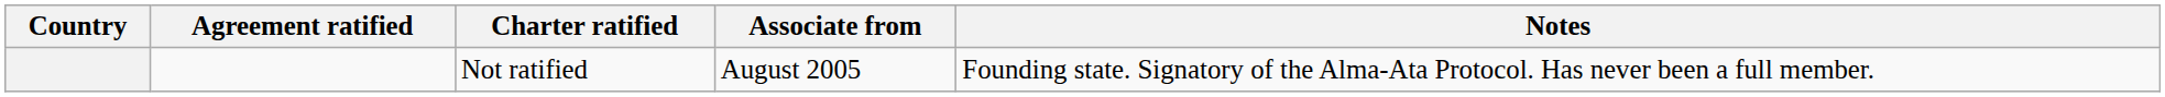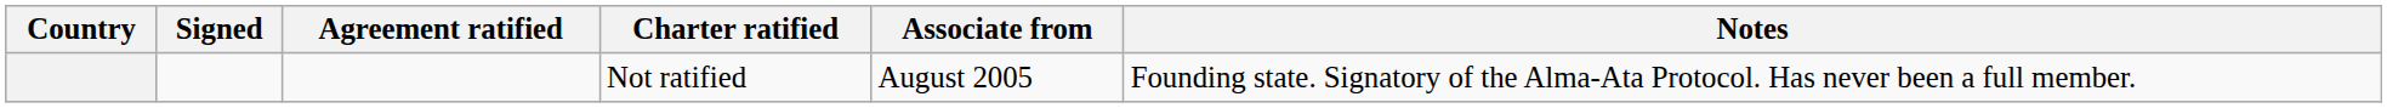+ column: Signed
